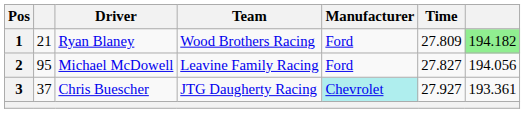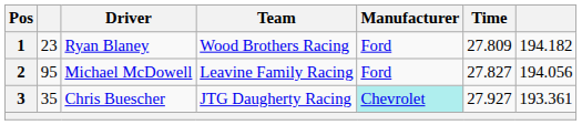1 | column 2: 21 -> 23
1 | column 7: lightgreen background -> no background
3 | column 2: 37 -> 35
